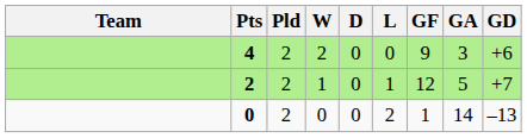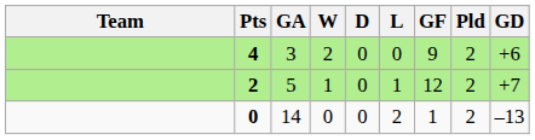columns swapped: Pld <-> GA
